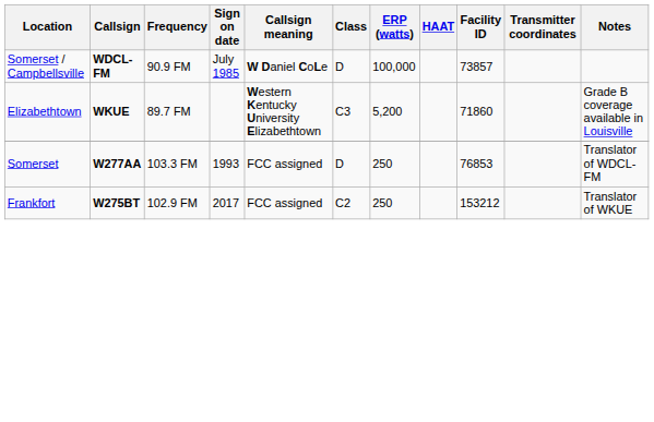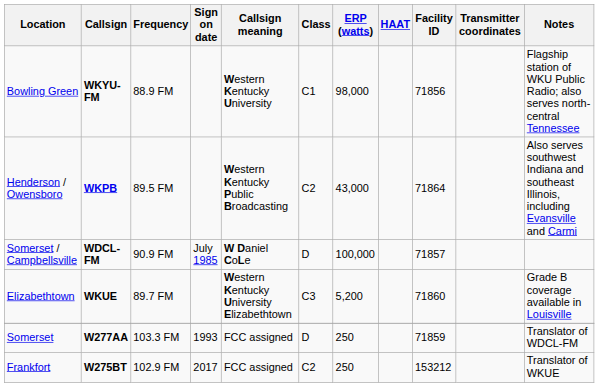+ row: Bowling Green | WKYU-FM | 88.9 FM | Western Kentucky University | C1 | 98,000 | 71856 | Flagship station of WKU Public Radio; also serves north-central Tennessee
+ row: Henderson / Owensboro | WKPB | 89.5 FM | Western Kentucky Public Broadcasting | C2 | 43,000 | 71864 | Also serves southwest Indiana and southeast Illinois, including Evansville and Carmi
Somerset / Campbellsville | Facility ID: 73857 -> 71857
Somerset | Facility ID: 76853 -> 71859
